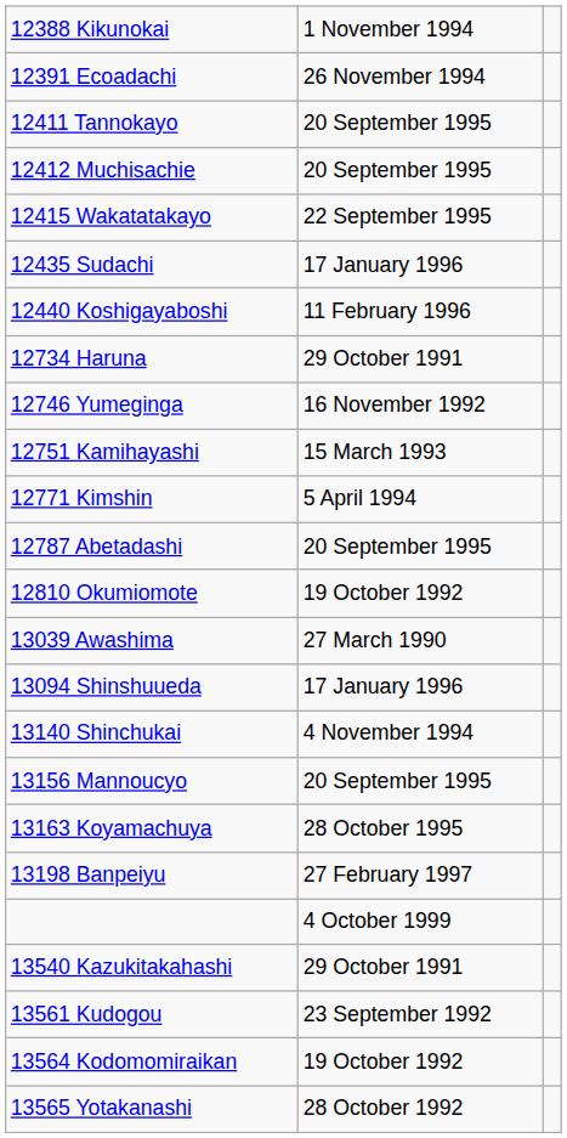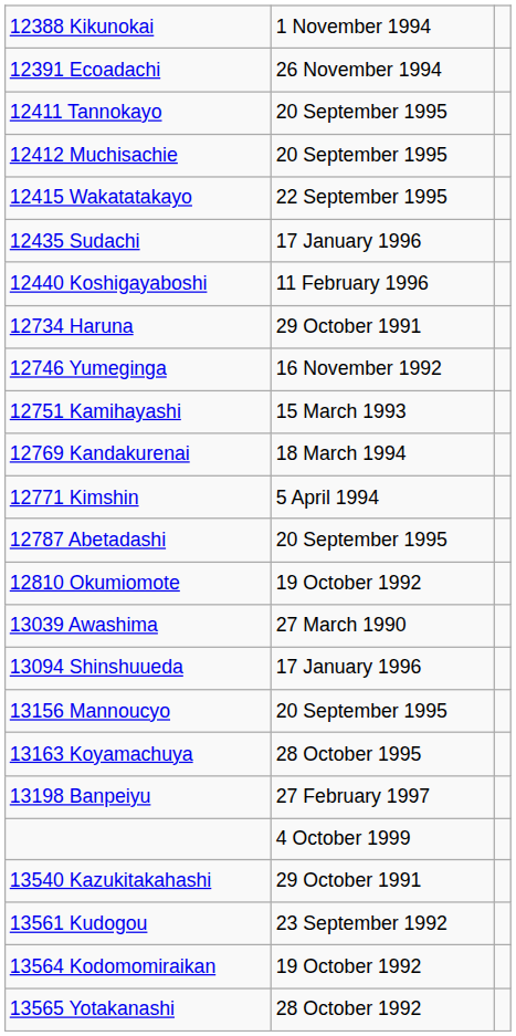+ row: 12769 Kandakurenai | 18 March 1994
- row: 13140 Shinchukai | 4 November 1994
